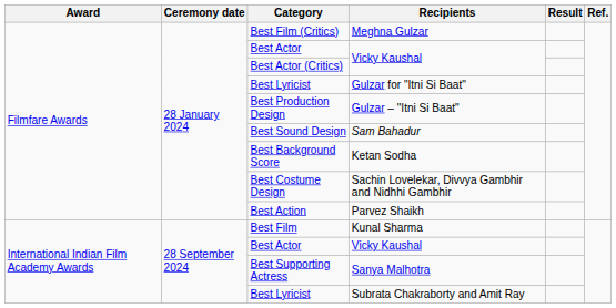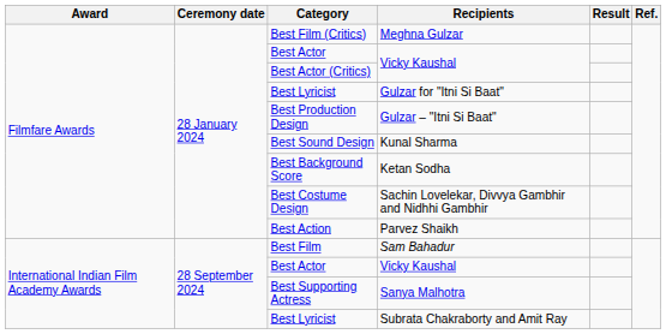Best Sound Design | Recipients: Sam Bahadur -> Kunal Sharma
Best Film | Recipients: Kunal Sharma -> Sam Bahadur
